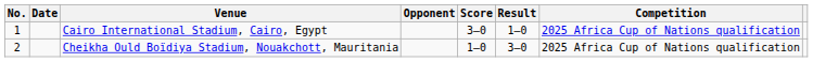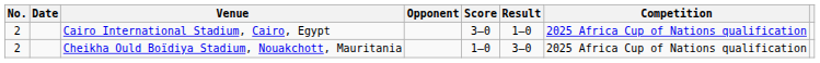Cairo International Stadium, Cairo, Egypt | No.: 1 -> 2
